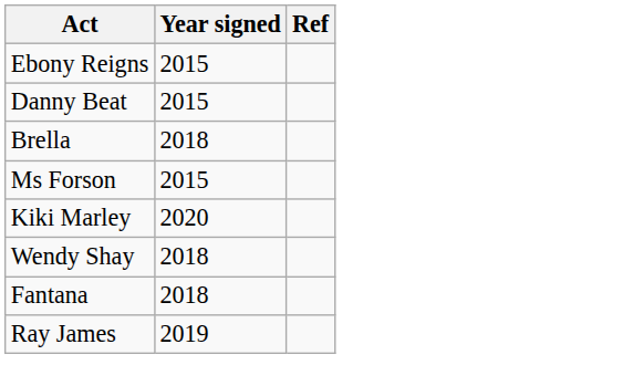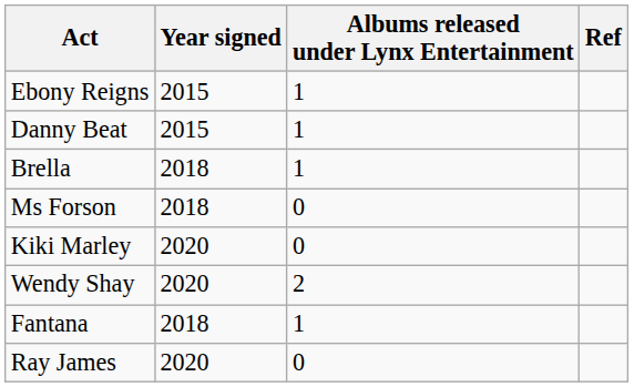+ column: Albums released under Lynx Entertainment | 1 | 1 | 1 | 0 | 0 | 2 | 1 | 0
Ms Forson | Year signed: 2015 -> 2018
Wendy Shay | Year signed: 2018 -> 2020
Ray James | Year signed: 2019 -> 2020
